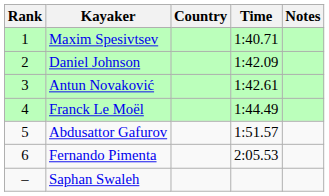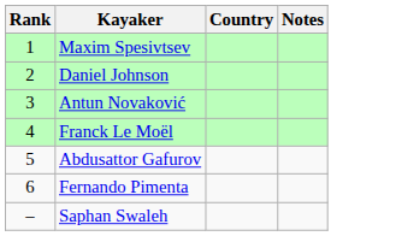- column: Time | 1:40.71 | 1:42.09 | 1:42.61 | 1:44.49 | 1:51.57 | 2:05.53
